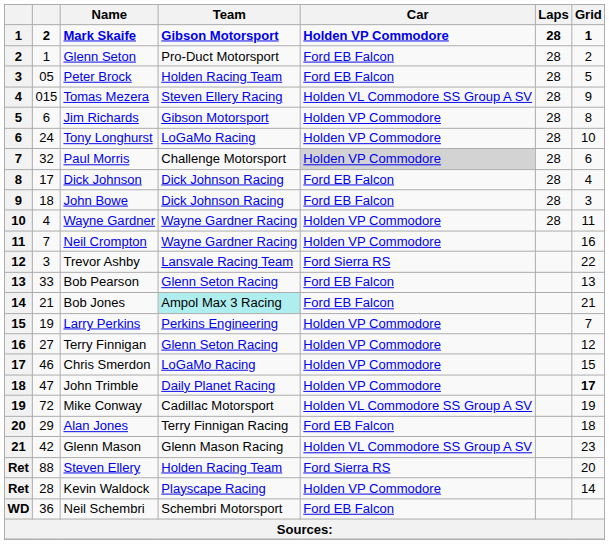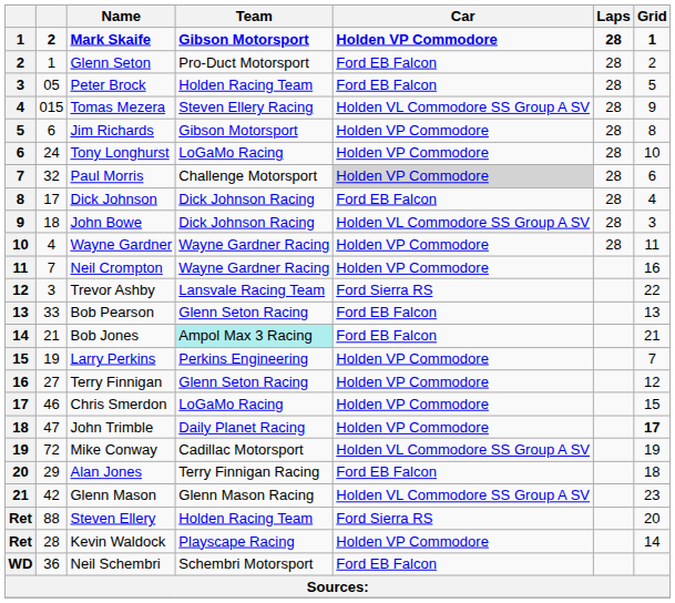John Bowe | Car: Ford EB Falcon -> Holden VL Commodore SS Group A SV
